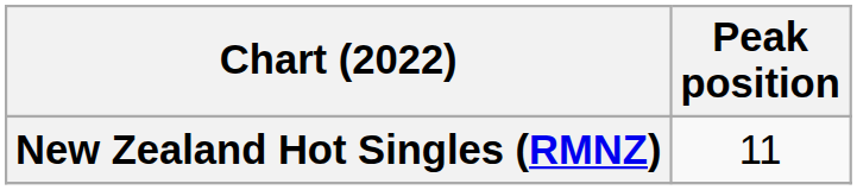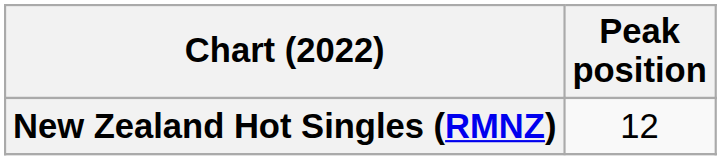New Zealand Hot Singles (RMNZ) | Peak position: 11 -> 12
